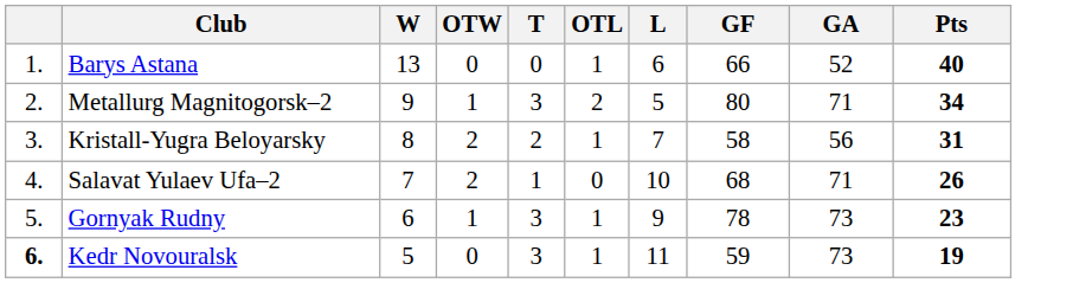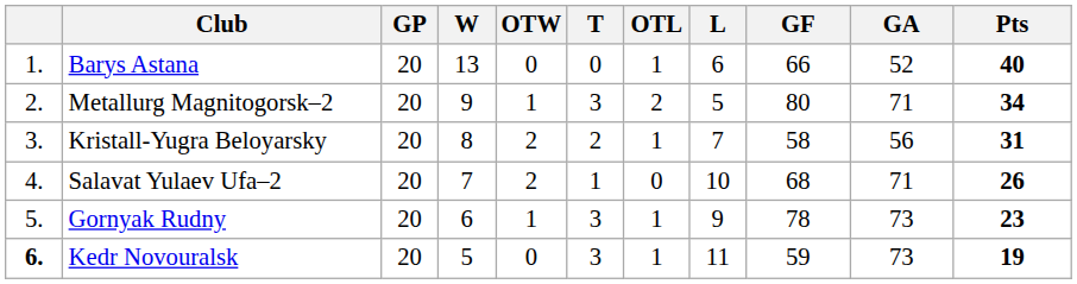+ column: GP | 20 | 20 | 20 | 20 | 20 | 20
